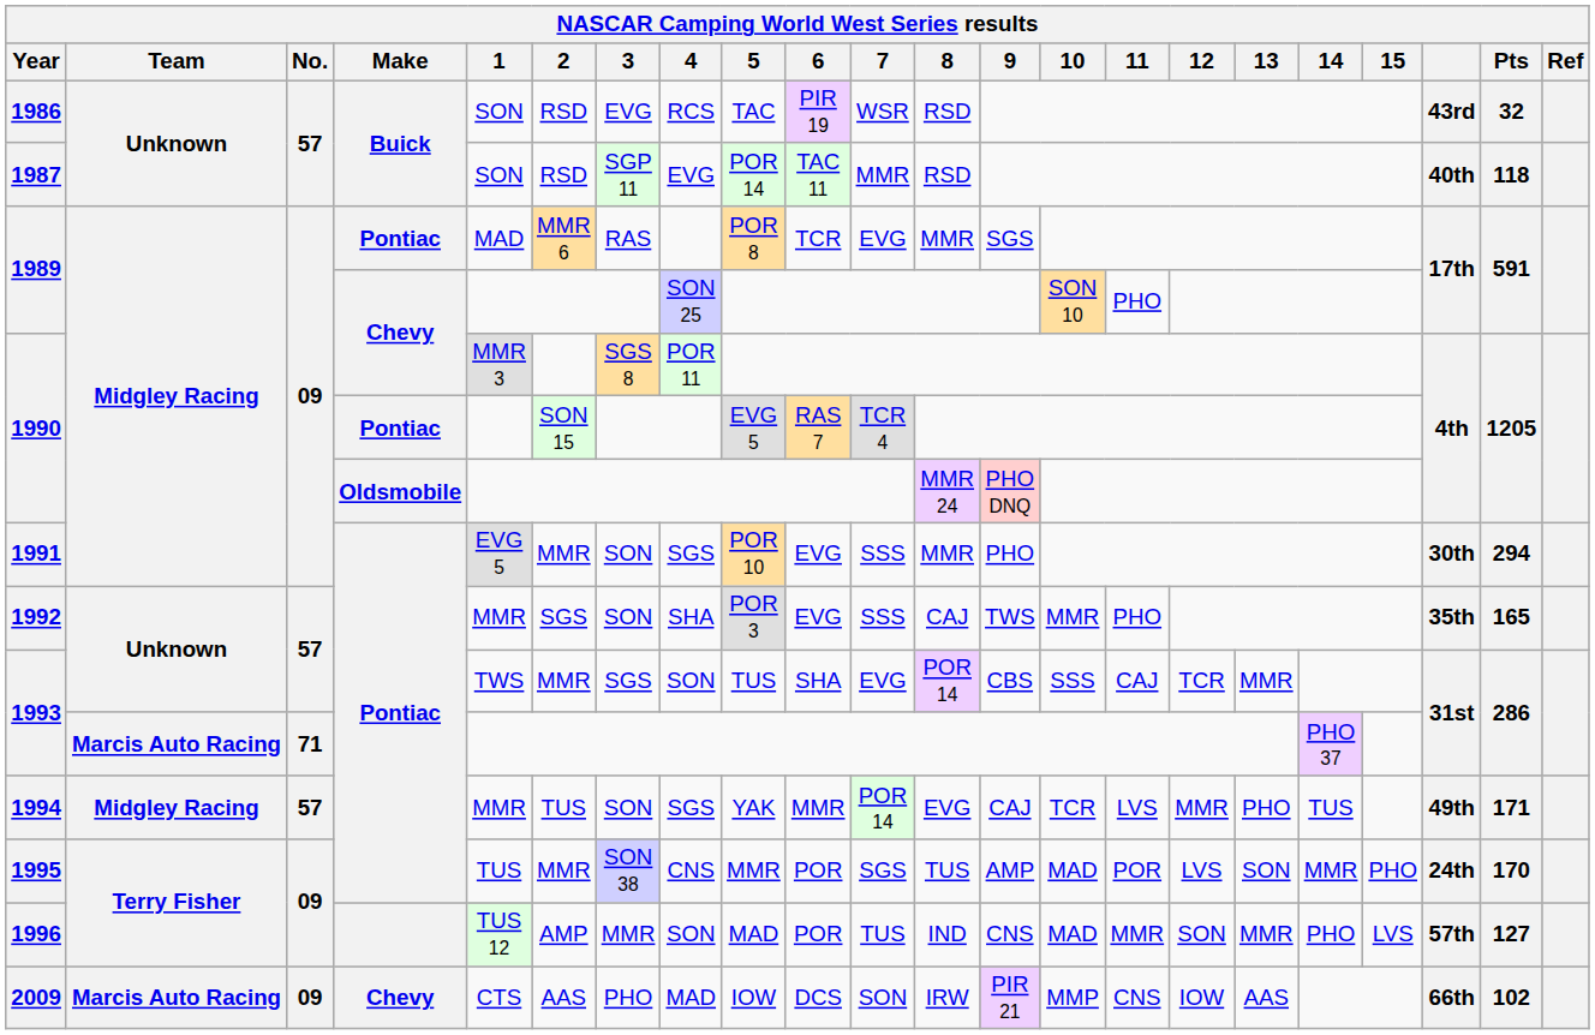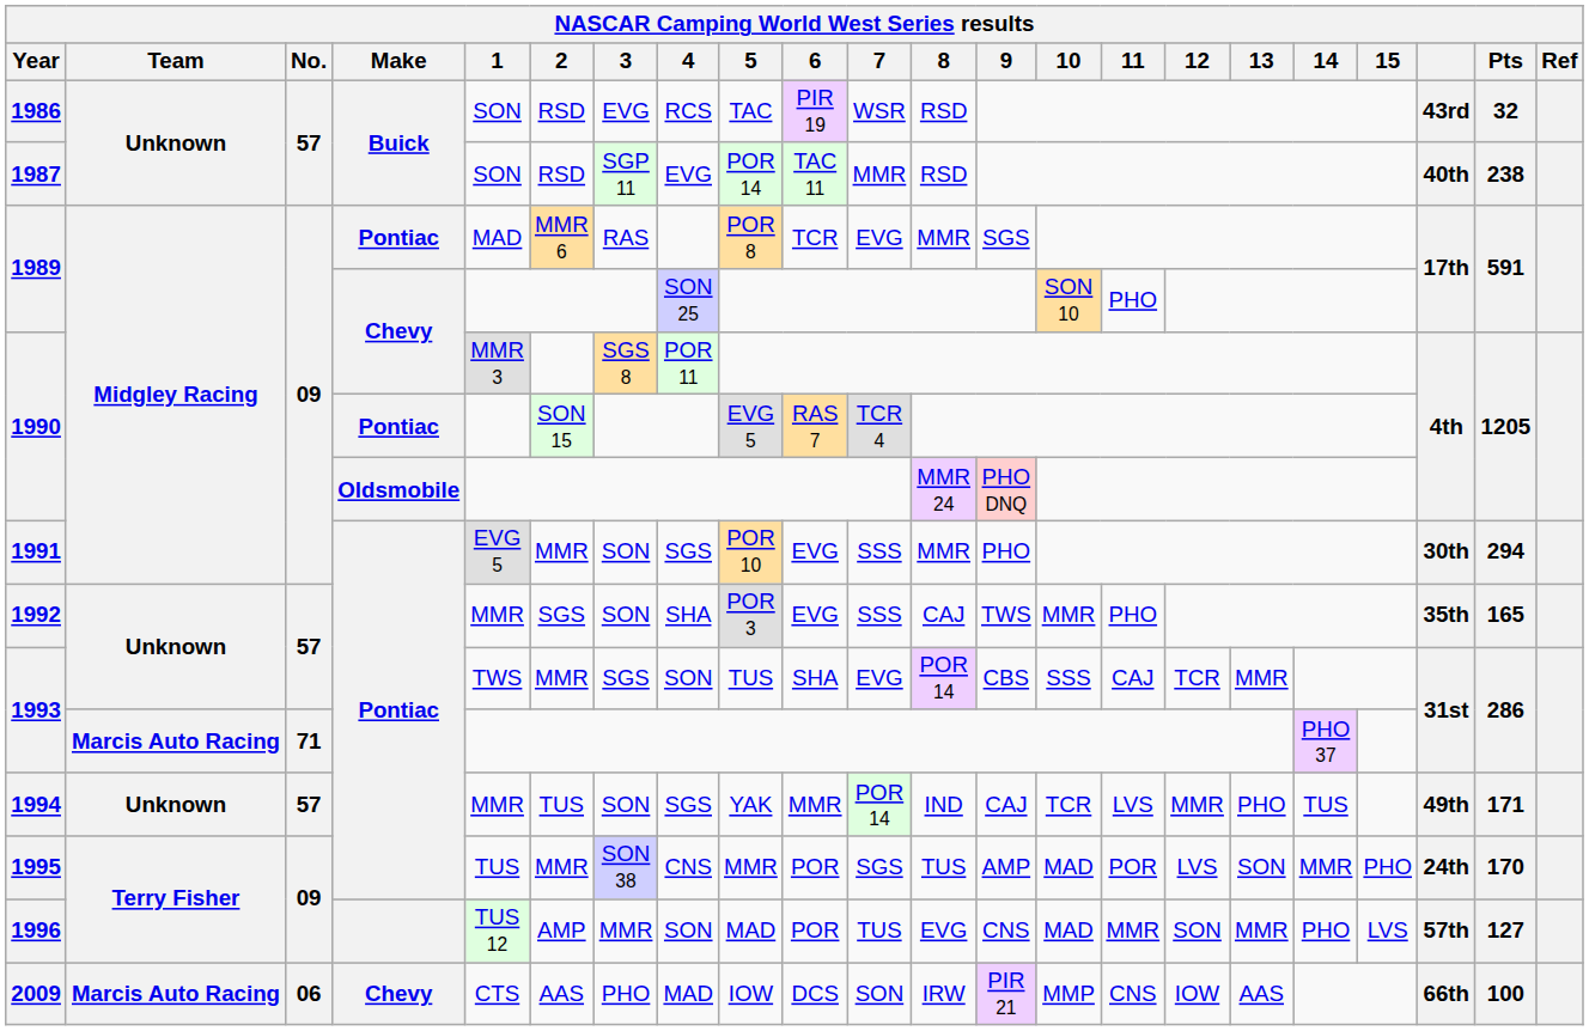1987 | Pts: 118 -> 238
1994 | Team: Midgley Racing -> Unknown
1994 | 8: EVG -> IND
1996 | 8: IND -> EVG
2009 | No.: 09 -> 06
2009 | Pts: 102 -> 100
